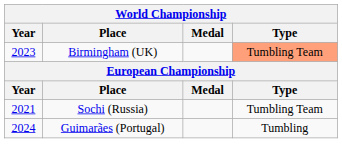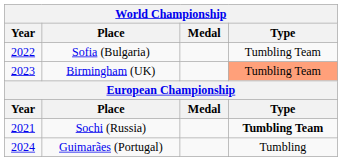+ row: 2022 | Sofia (Bulgaria) | Tumbling Team
Sochi (Russia) | Type: normal -> bold
